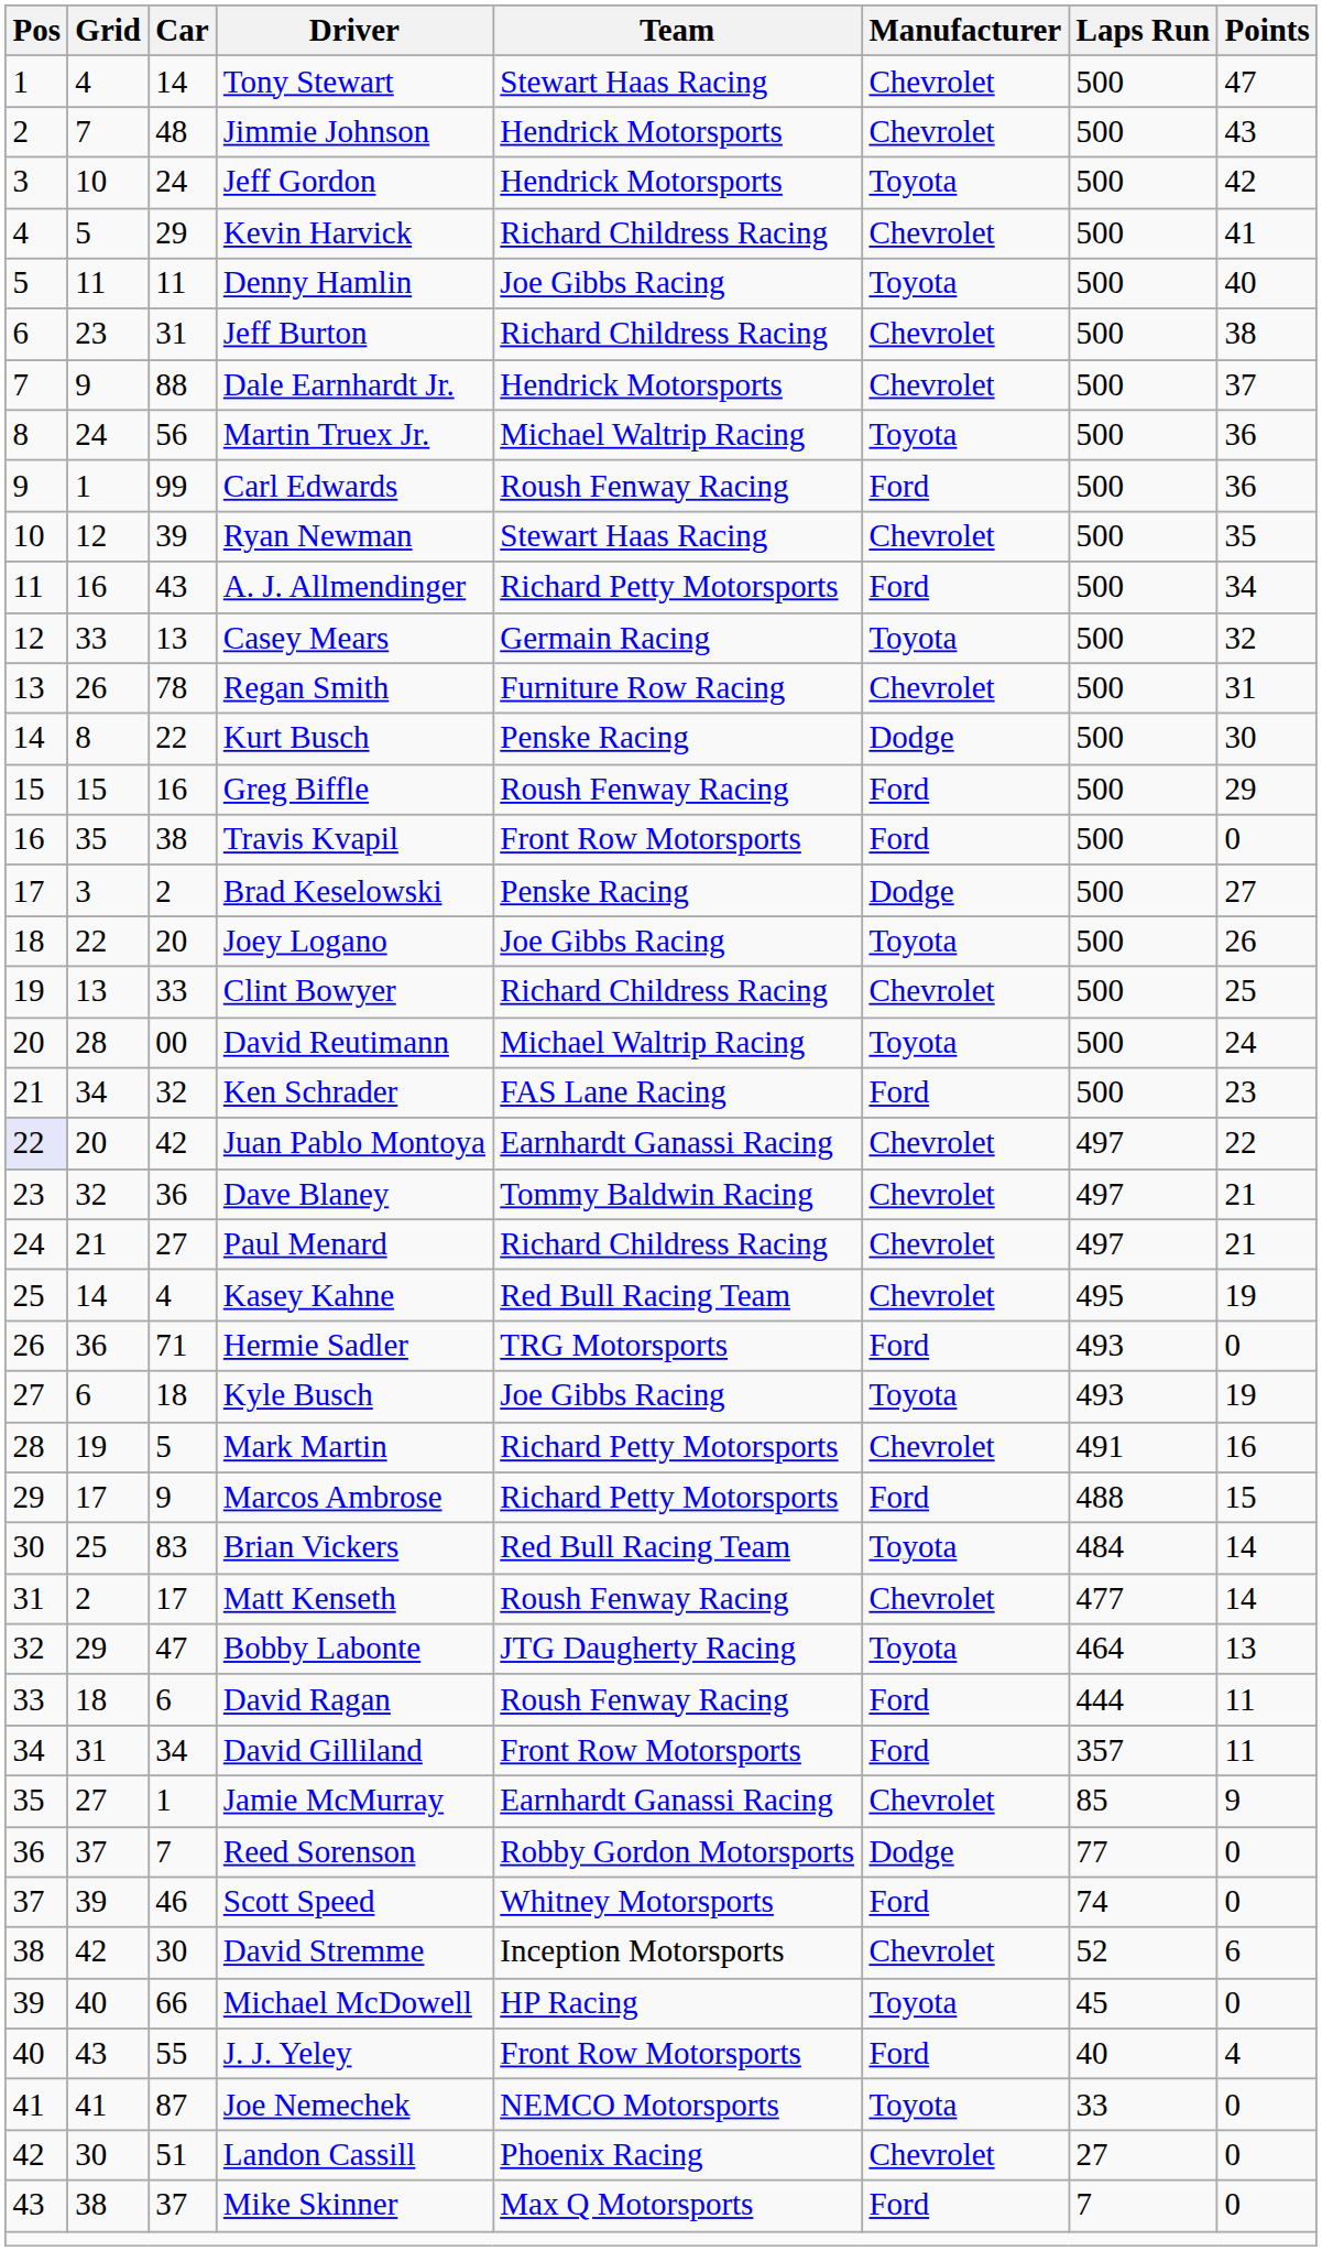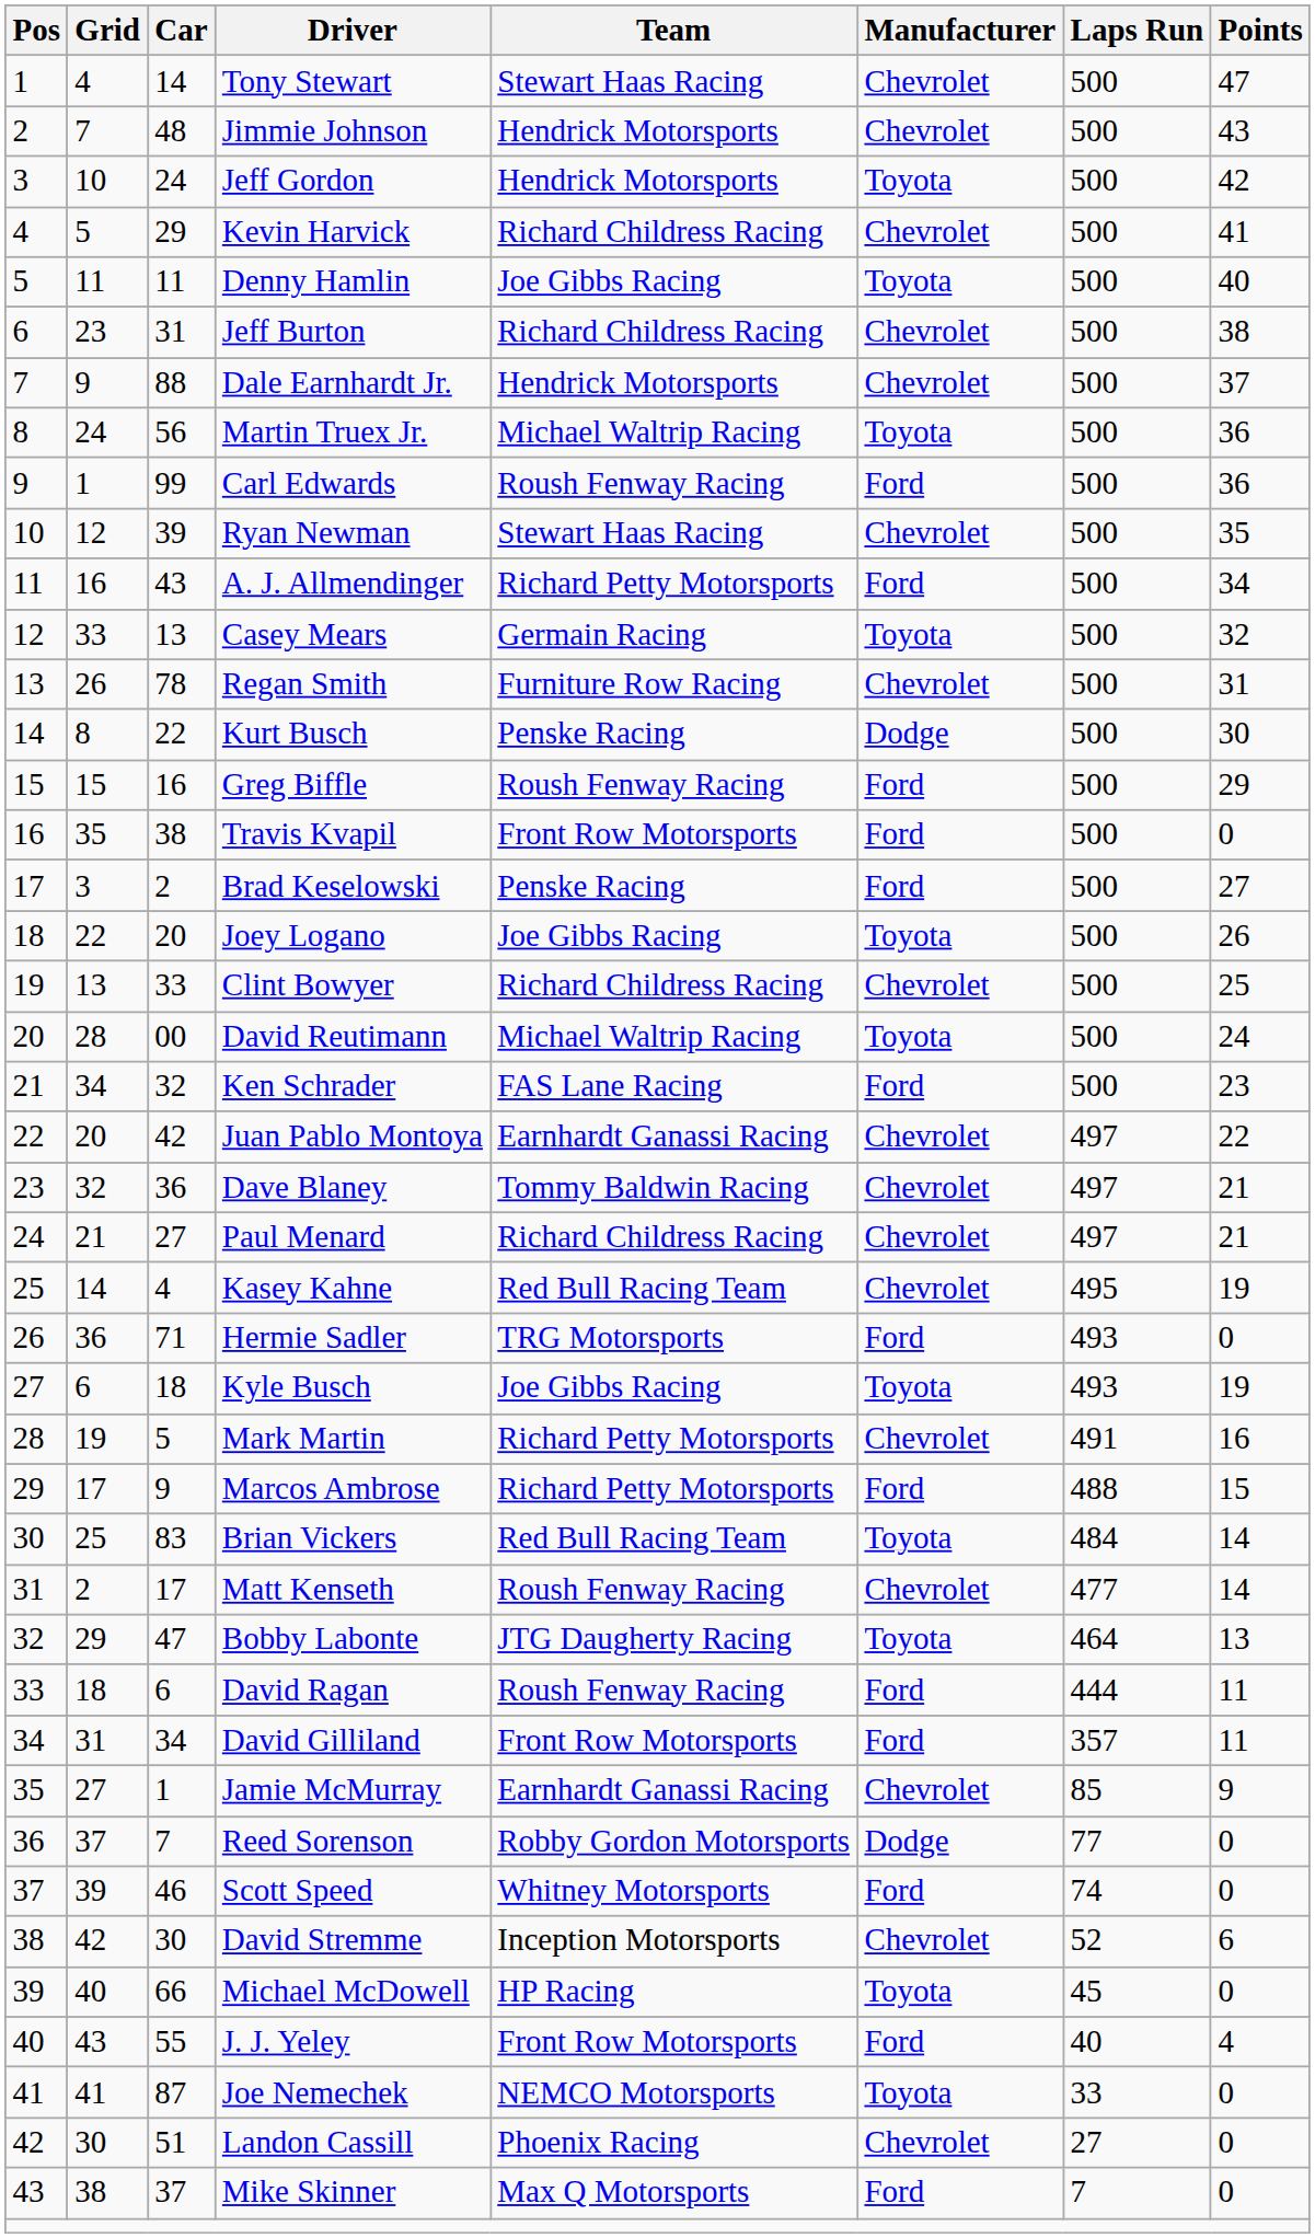Brad Keselowski | Manufacturer: Dodge -> Ford
Juan Pablo Montoya | Pos: lavender background -> no background
